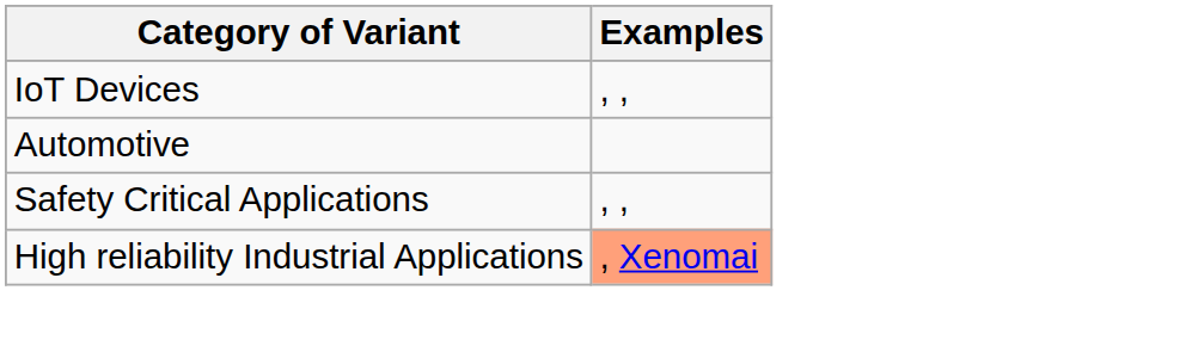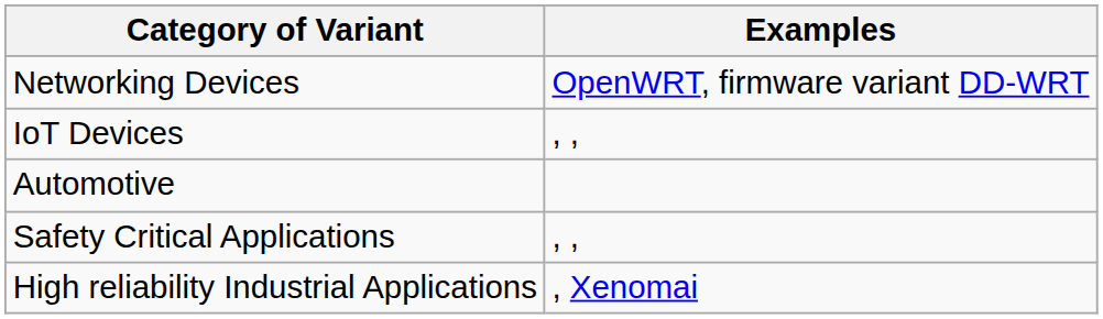+ row: Networking Devices | OpenWRT, firmware variant DD-WRT
High reliability Industrial Applications | Examples: lightsalmon background -> no background
